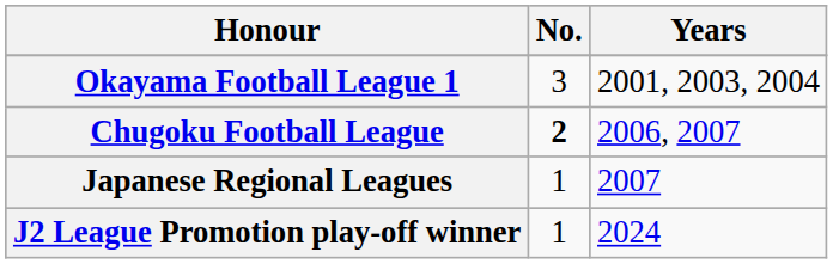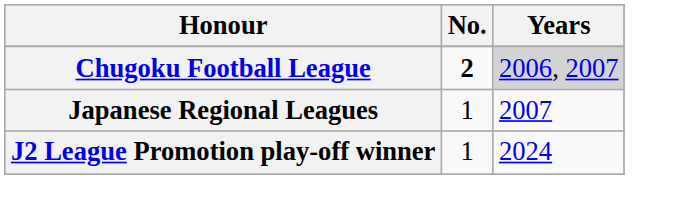- row: Okayama Football League 1 | 3 | 2001, 2003, 2004
Chugoku Football League | Years: no background -> lightgrey background
